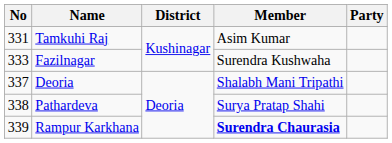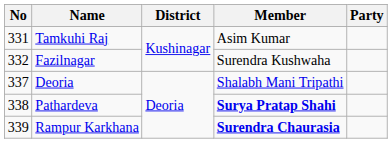Fazilnagar | No: 333 -> 332
Pathardeva | Member: normal -> bold
